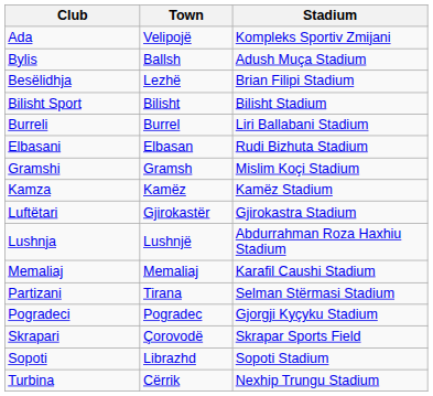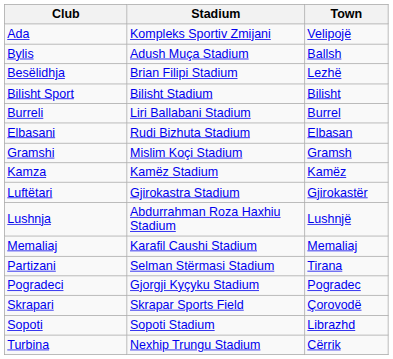columns swapped: Town <-> Stadium
